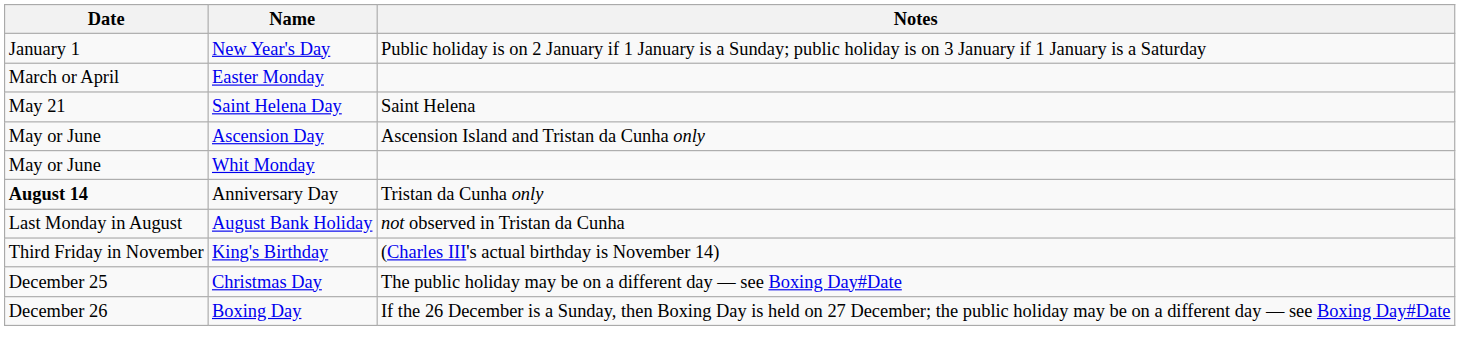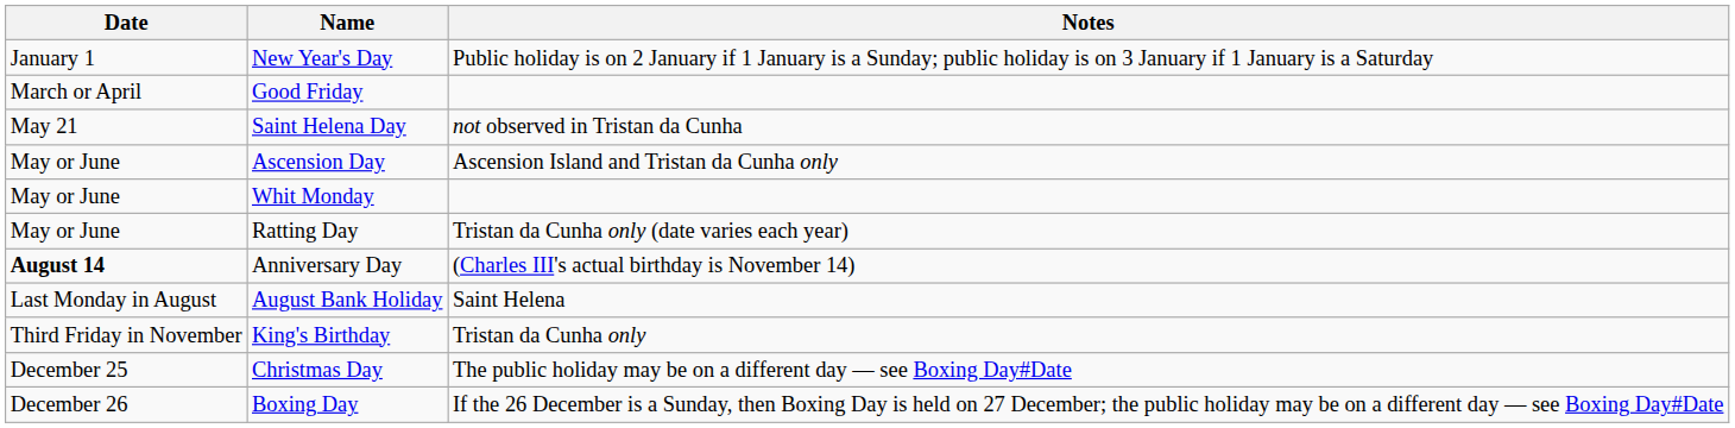+ row: March or April | Good Friday
- row: March or April | Easter Monday
Saint Helena Day | Notes: Saint Helena -> not observed in Tristan da Cunha
+ row: May or June | Ratting Day | Tristan da Cunha only (date varies each year)
Anniversary Day | Notes: Tristan da Cunha only -> (Charles III's actual birthday is November 14)
August Bank Holiday | Notes: not observed in Tristan da Cunha -> Saint Helena
King's Birthday | Notes: (Charles III's actual birthday is November 14) -> Tristan da Cunha only
